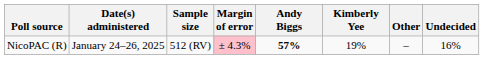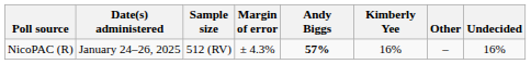NicoPAC (R) | Margin of error: pink background -> no background
NicoPAC (R) | Kimberly Yee: 19% -> 16%
